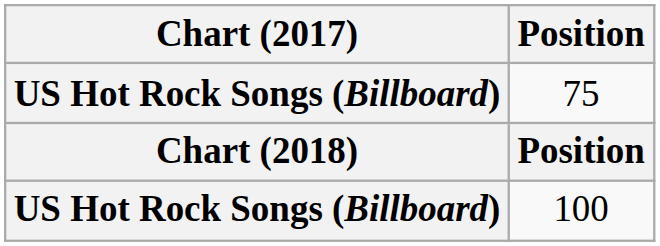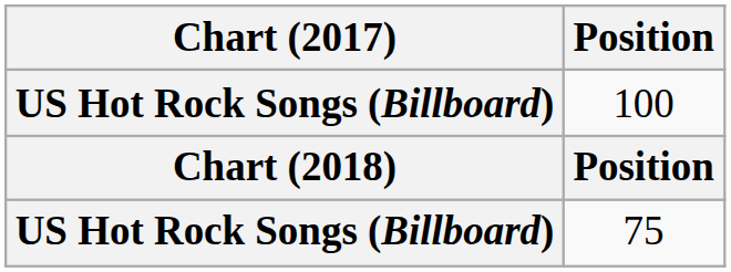rows swapped: 75 <-> 100
